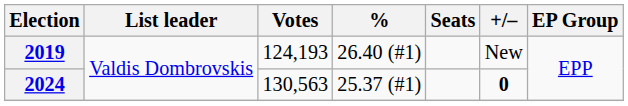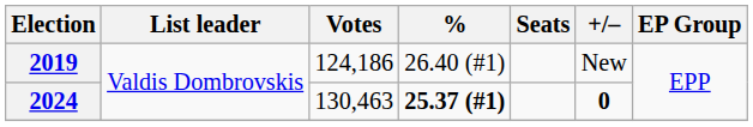2019 | Votes: 124,193 -> 124,186
2024 | Votes: 130,563 -> 130,463
2024 | %: normal -> bold
